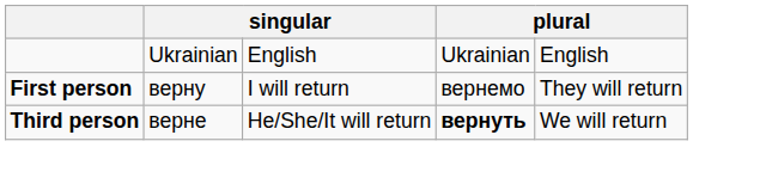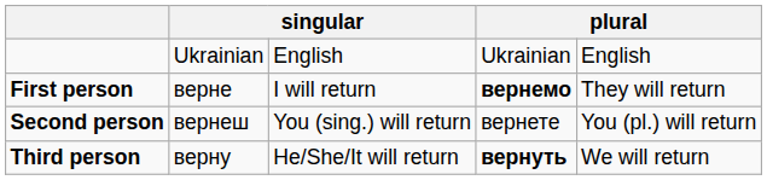First person | column 2: верну -> верне
First person | column 4: normal -> bold
+ row: Second person | вернеш | You (sing.) will return | вернете | You (pl.) will return
Third person | column 2: верне -> верну
